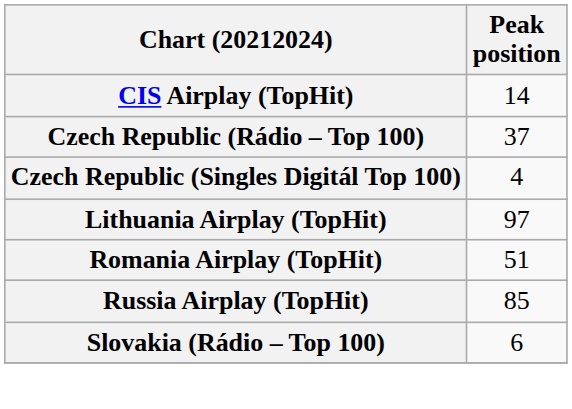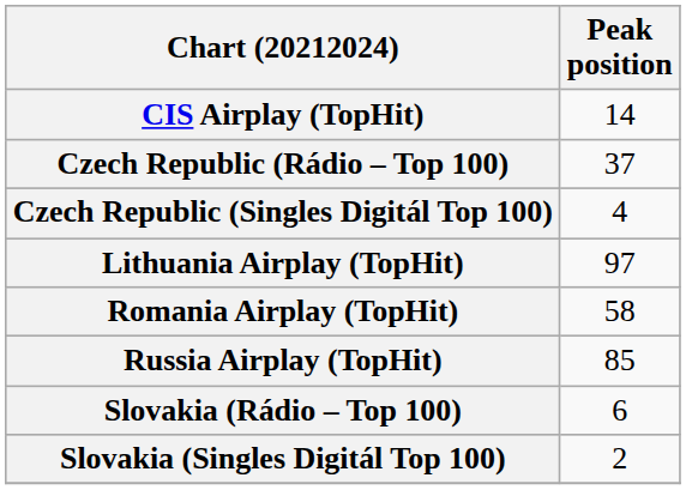Romania Airplay (TopHit) | Peak position: 51 -> 58
+ row: Slovakia (Singles Digitál Top 100) | 2
